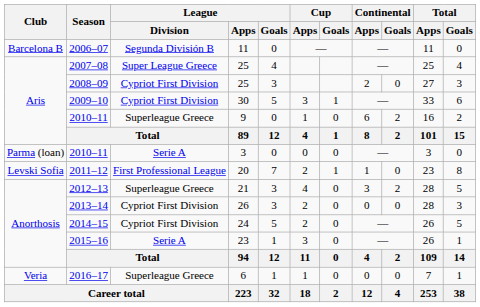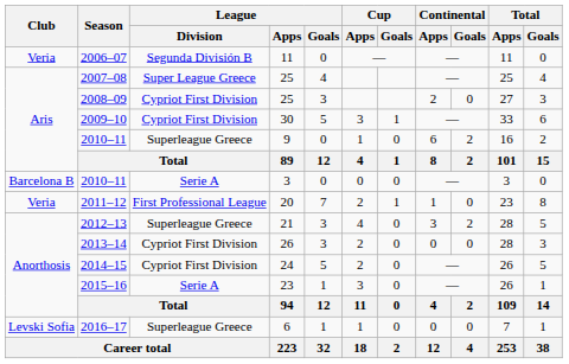2006–07 | Club: Barcelona B -> Veria
2010–11 / 3 | Club: Parma (loan) -> Barcelona B
2011–12 | Club: Levski Sofia -> Veria
2016–17 | Club: Veria -> Levski Sofia
